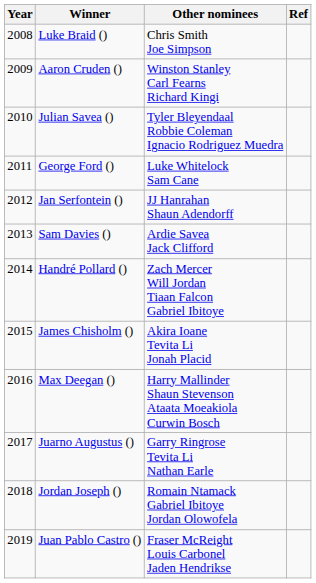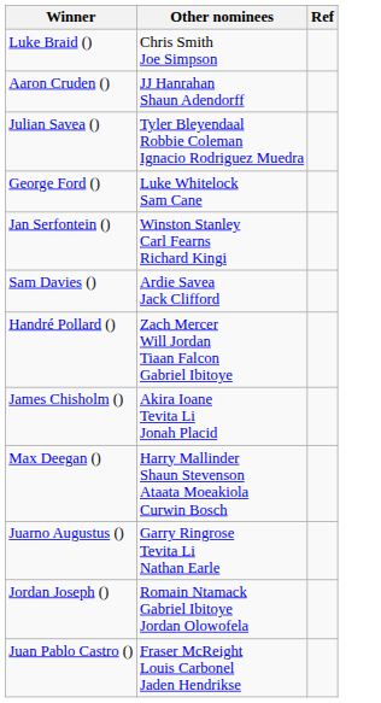- column: Year | 2008 | 2009 | 2010 | 2011 | 2012 | 2013 | 2014 | 2015 | 2016 | 2017 | 2018 | 2019
Aaron Cruden () | Other nominees: Winston Stanley Carl Fearns Richard Kingi -> JJ Hanrahan Shaun Adendorff
Jan Serfontein () | Other nominees: JJ Hanrahan Shaun Adendorff -> Winston Stanley Carl Fearns Richard Kingi
